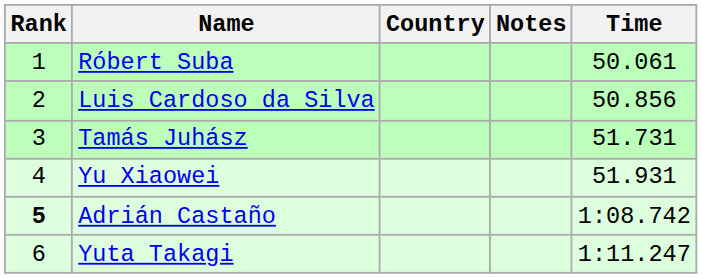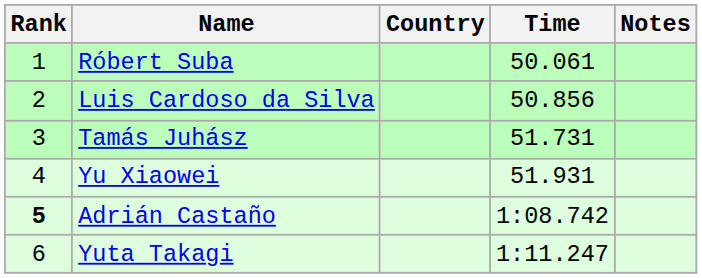columns swapped: Time <-> Notes
